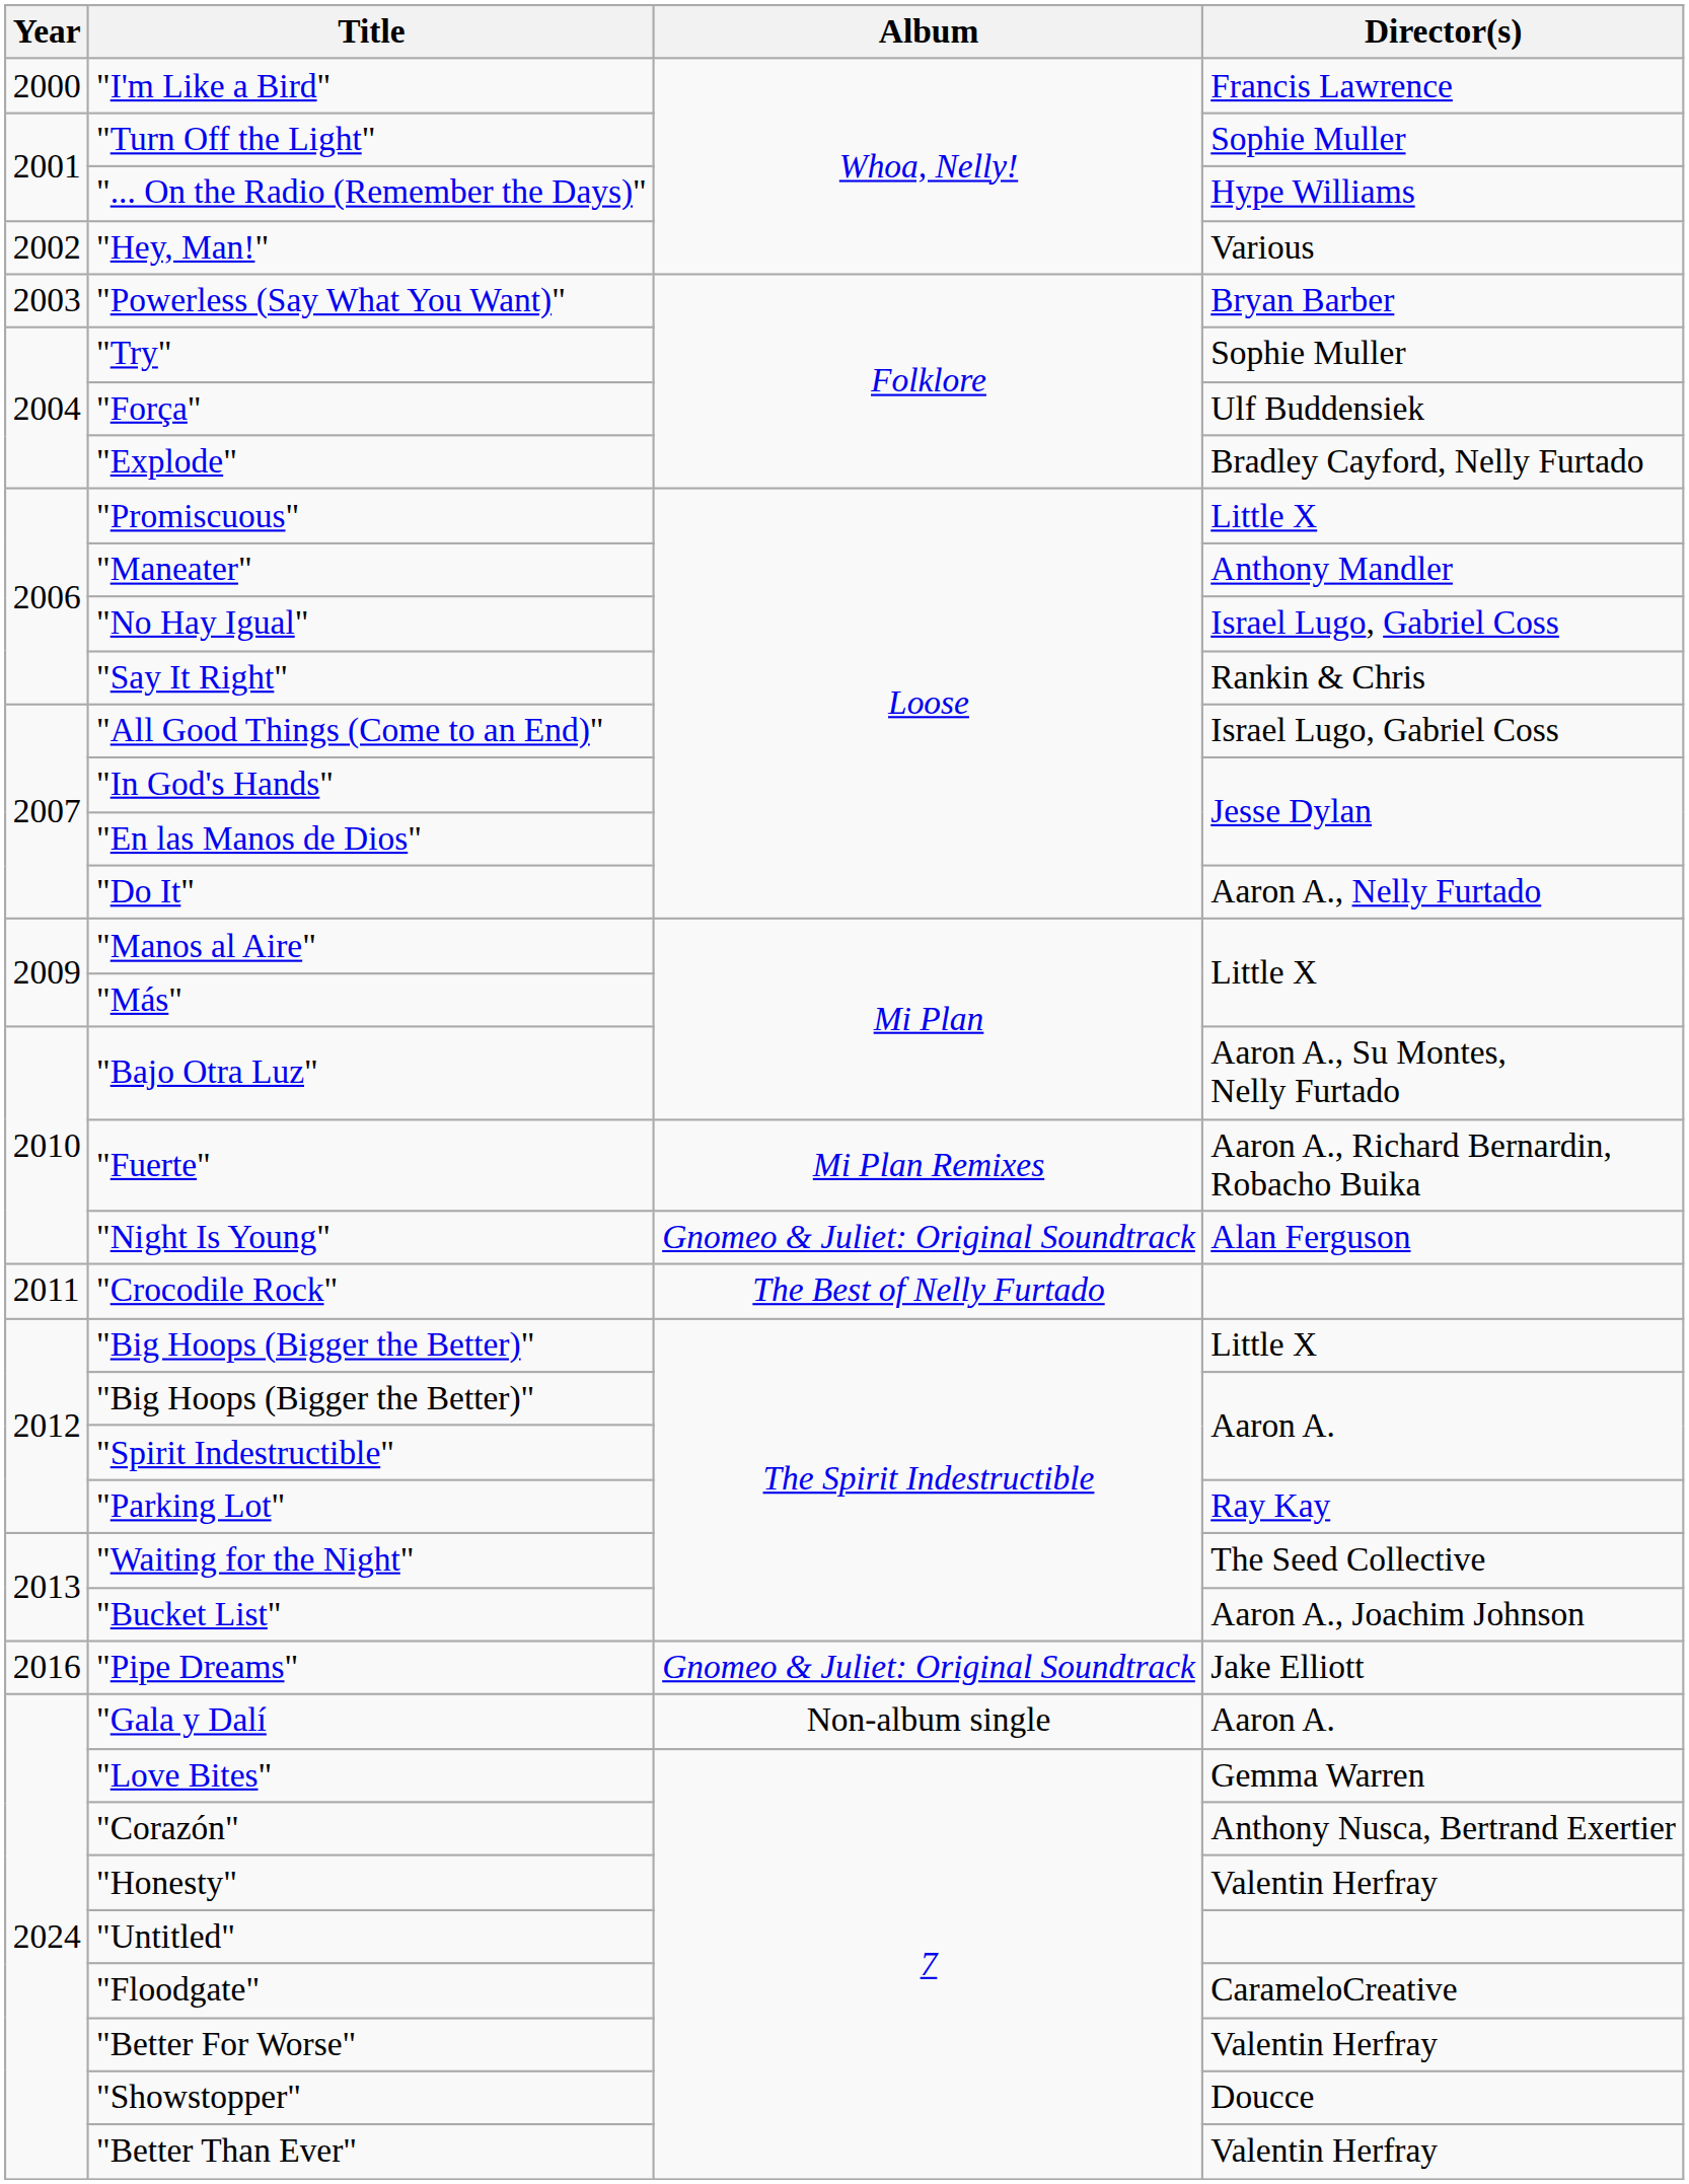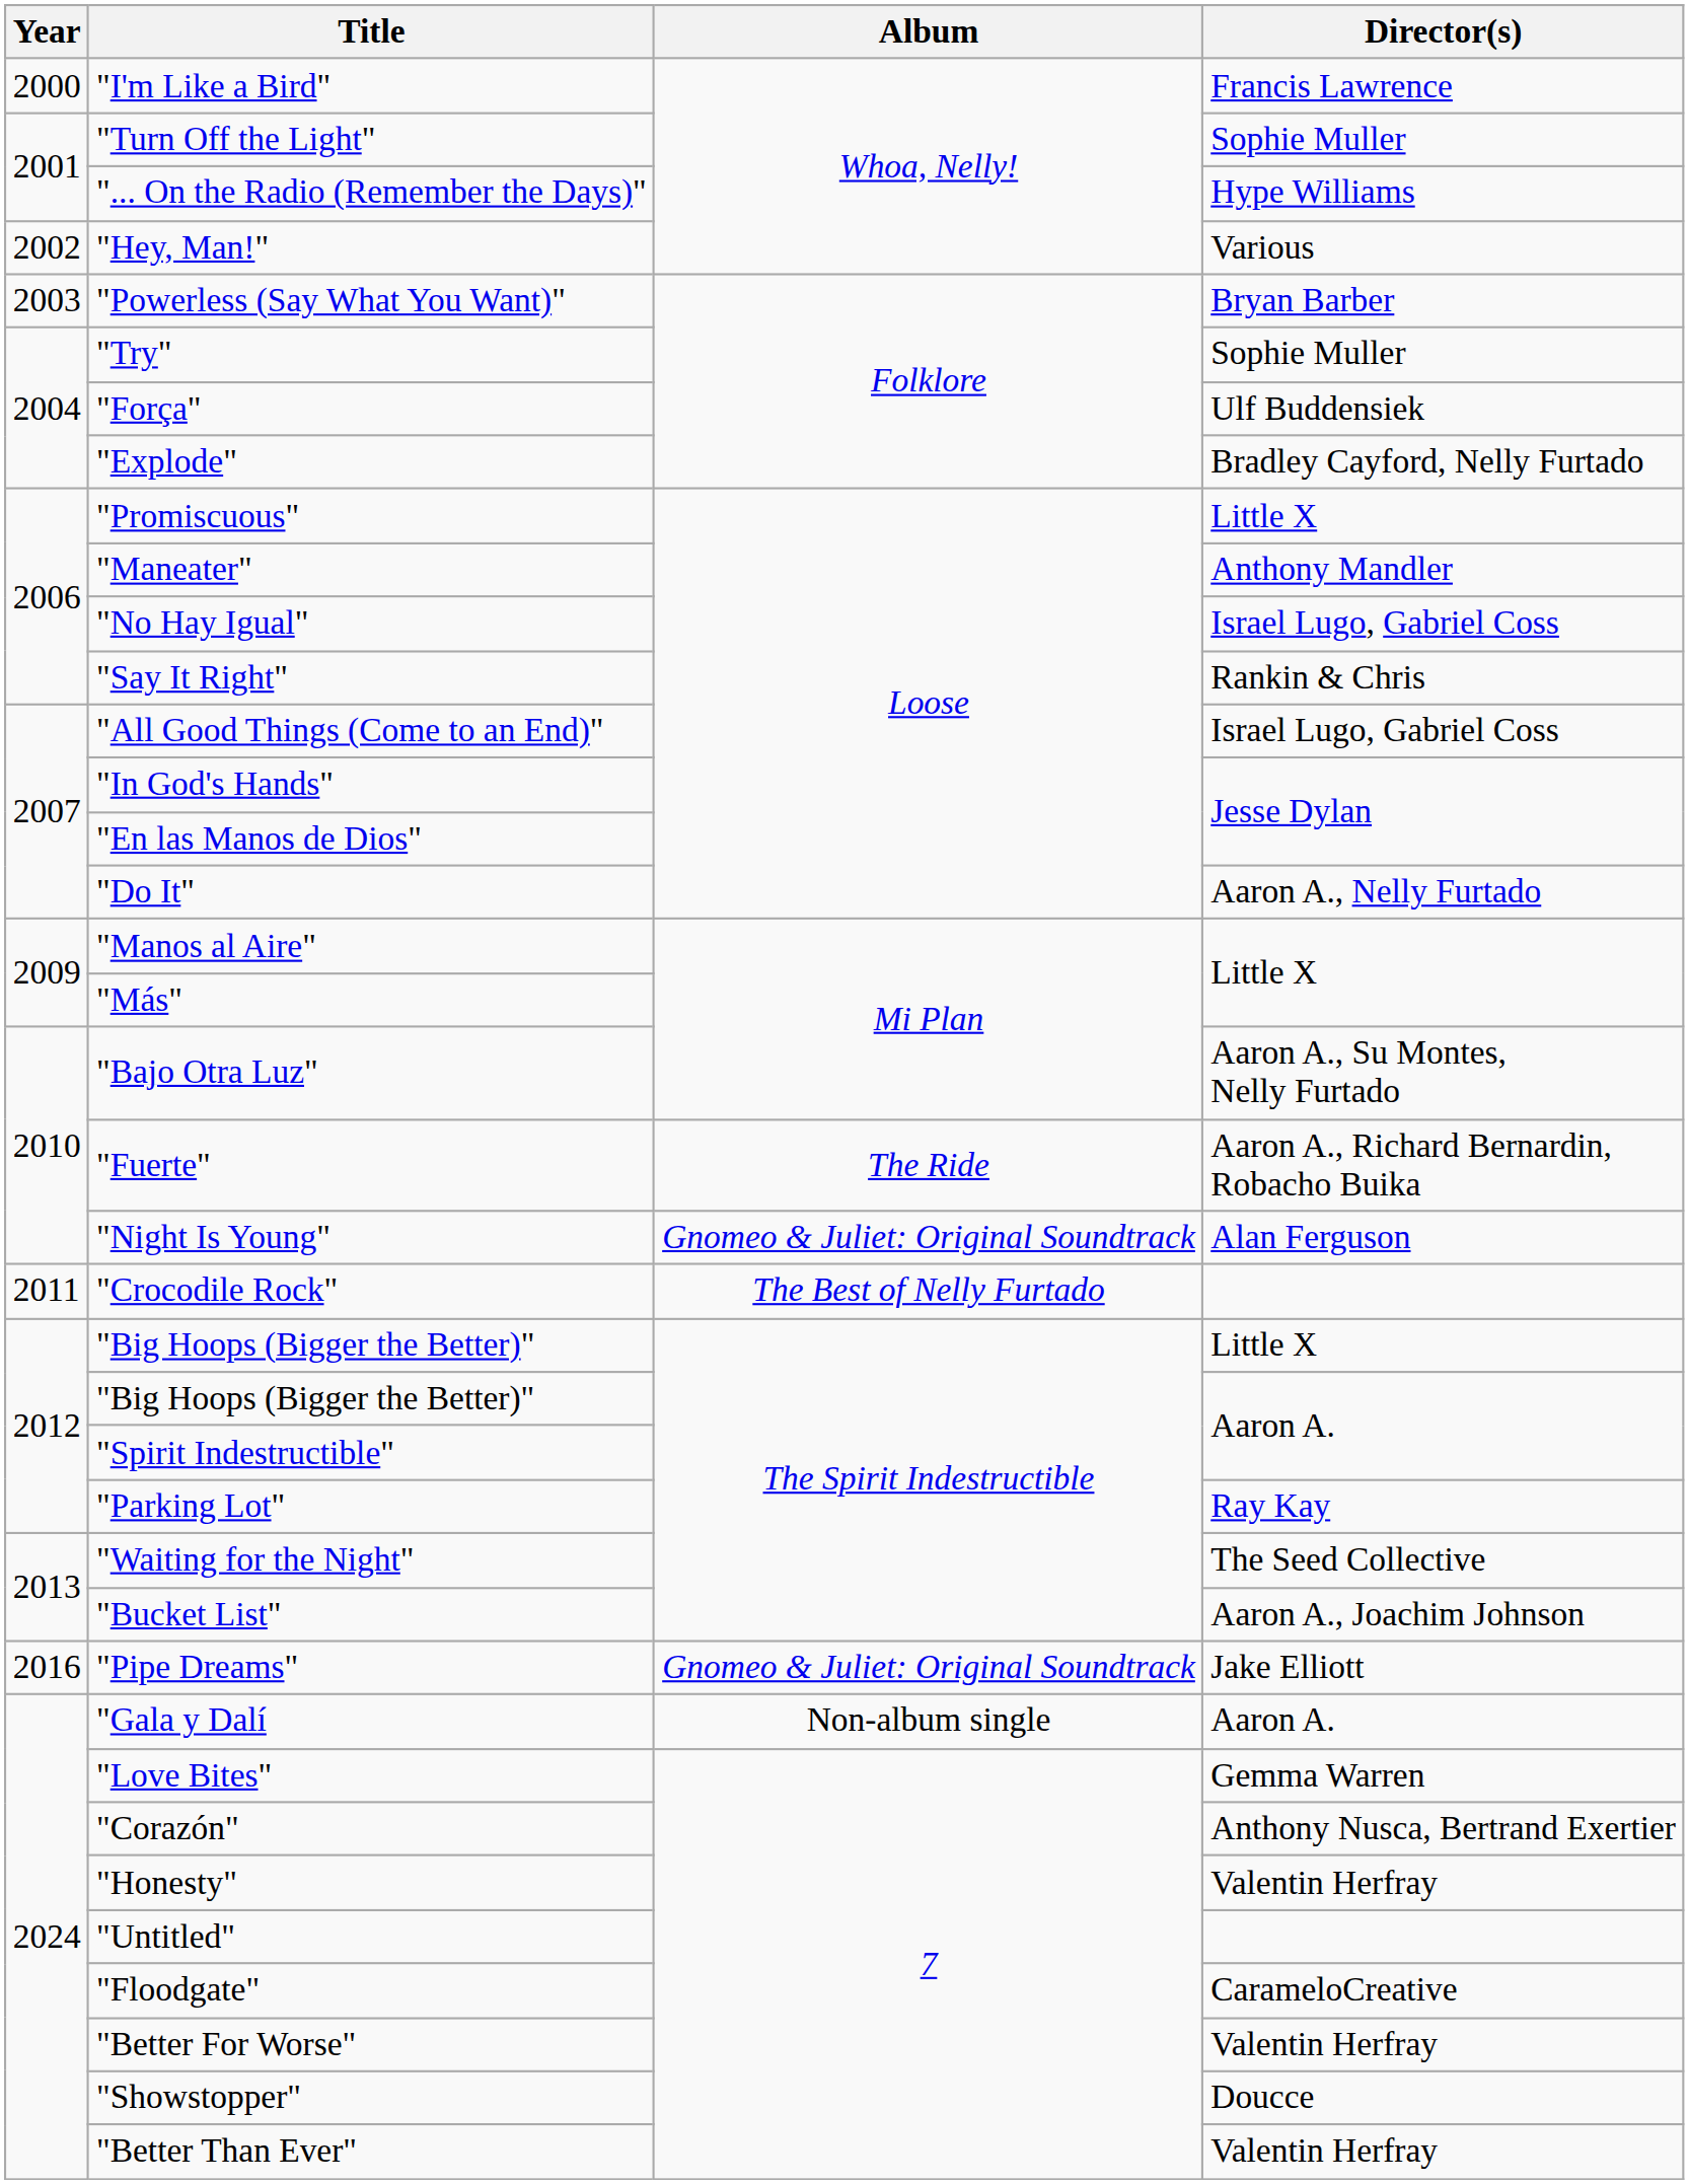"Fuerte" | Album: Mi Plan Remixes -> The Ride
